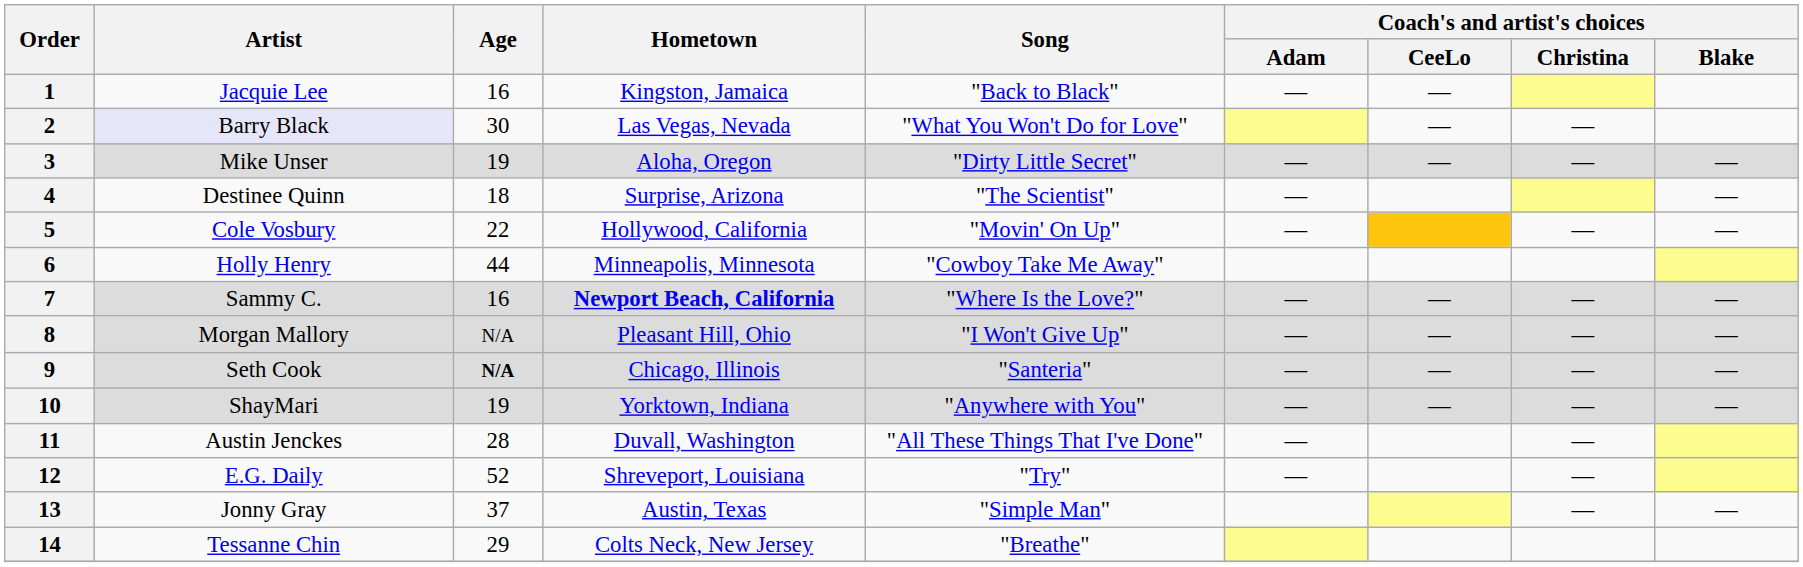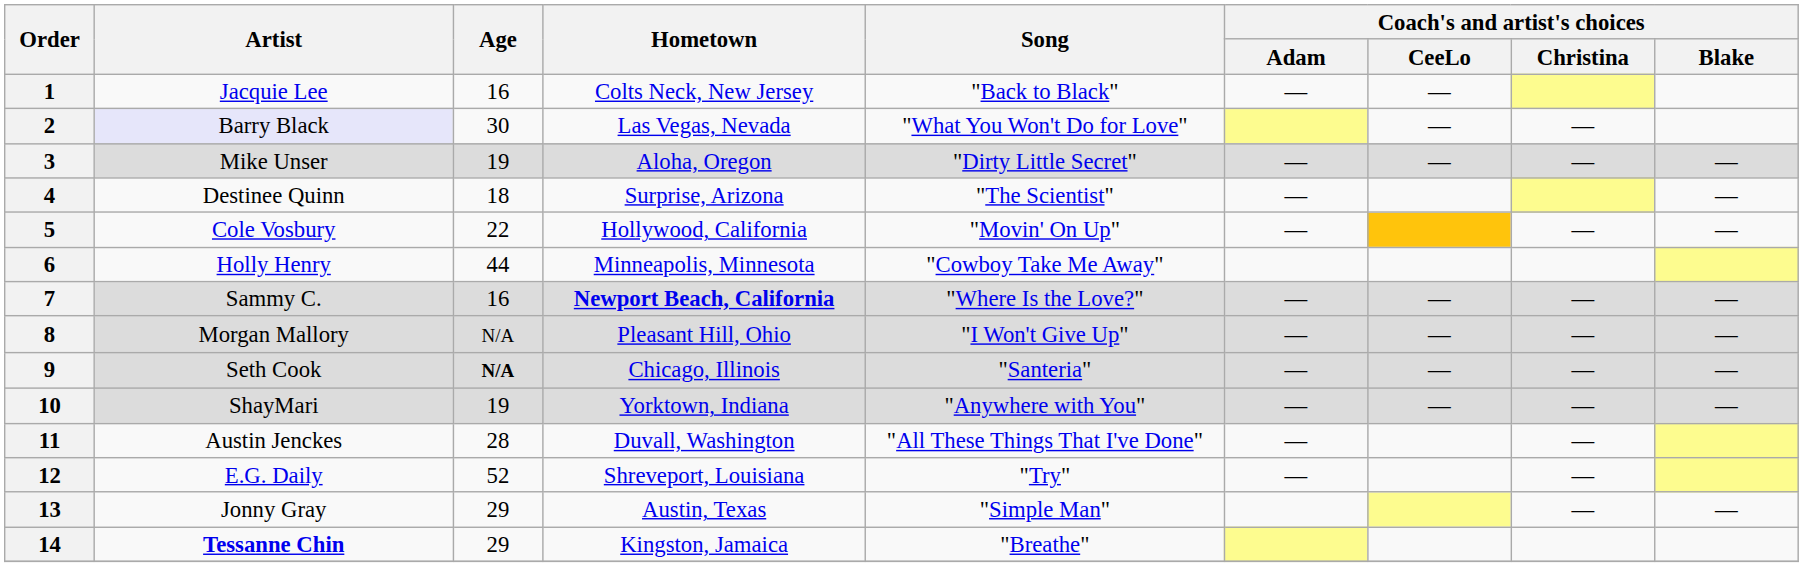1 | Hometown: Kingston, Jamaica -> Colts Neck, New Jersey
13 | Age: 37 -> 29
14 | Artist: normal -> bold
14 | Hometown: Colts Neck, New Jersey -> Kingston, Jamaica
